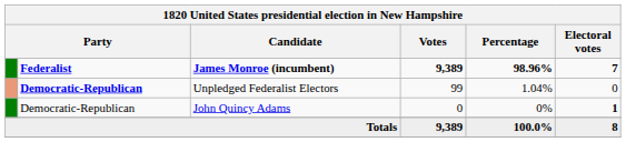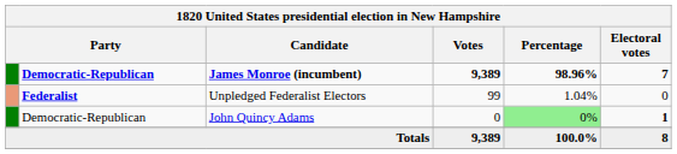James Monroe (incumbent) | column 2: Federalist -> Democratic-Republican
Unpledged Federalist Electors | column 2: Democratic-Republican -> Federalist
John Quincy Adams | Percentage: no background -> lightgreen background
